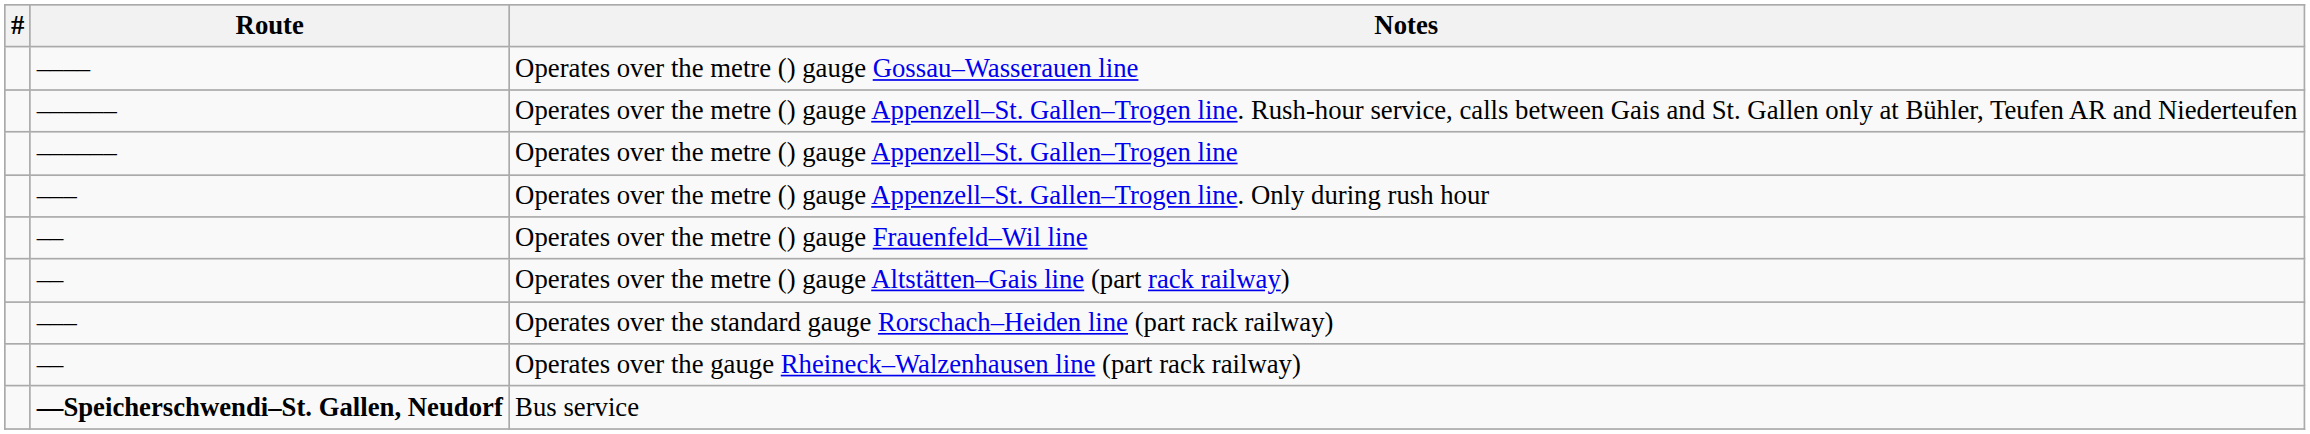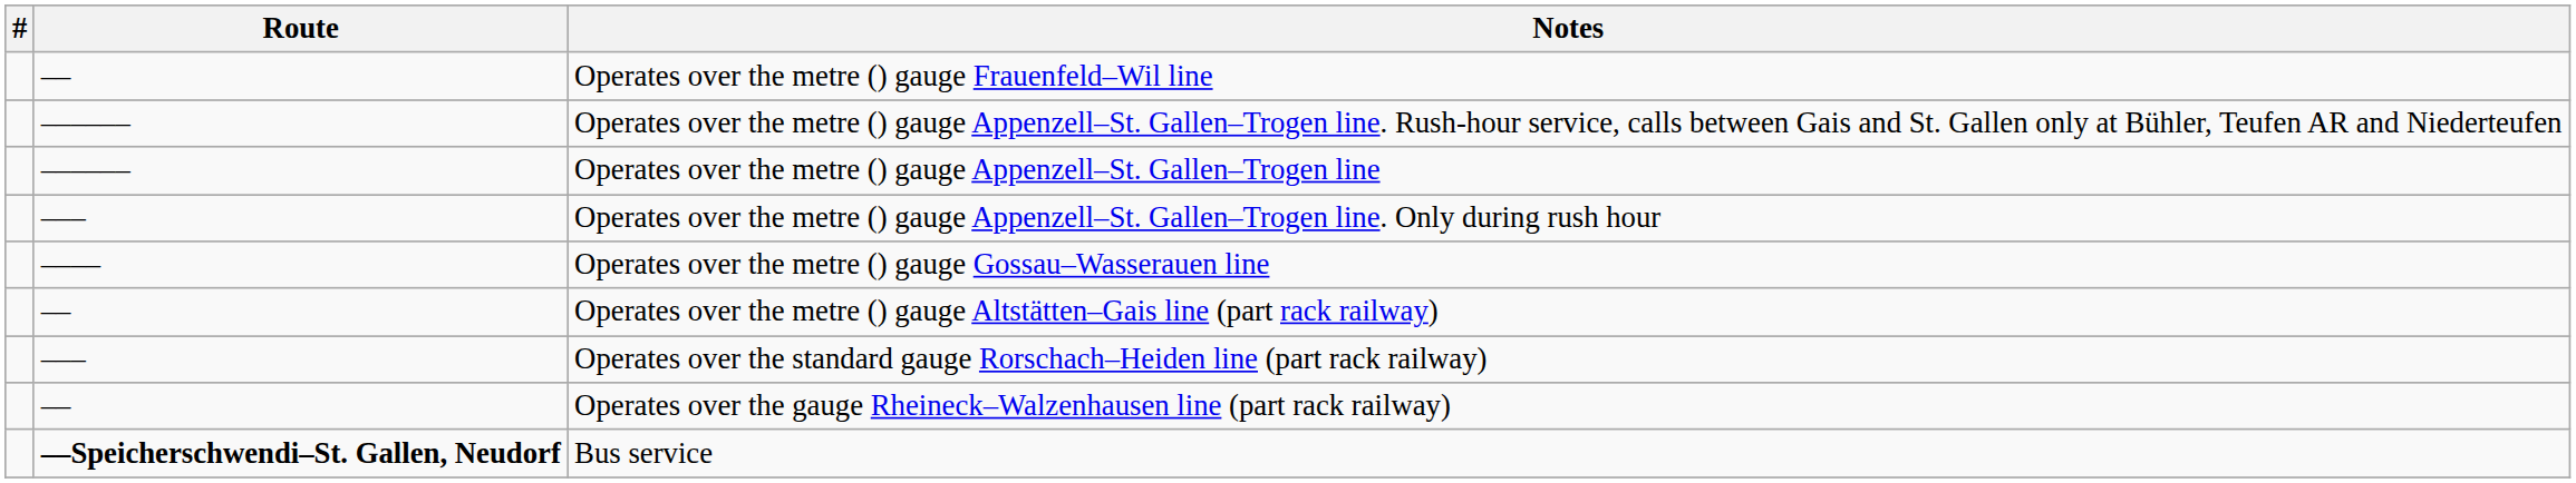rows swapped: Operates over the metre () gauge Frauenfeld–Wil line <-> Operates over the metre () gauge Gossau–Wasserauen line
